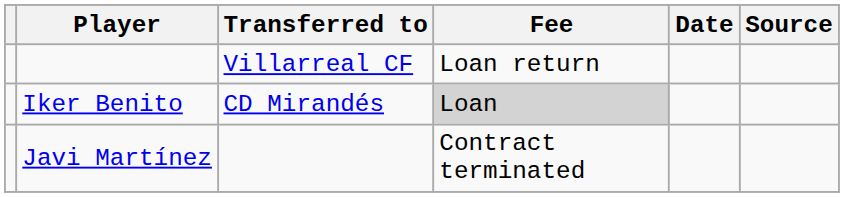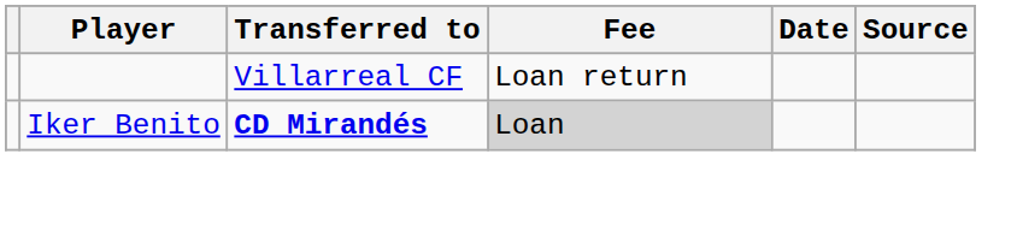Iker Benito | Transferred to: normal -> bold
- row: Javi Martínez | Contract terminated
